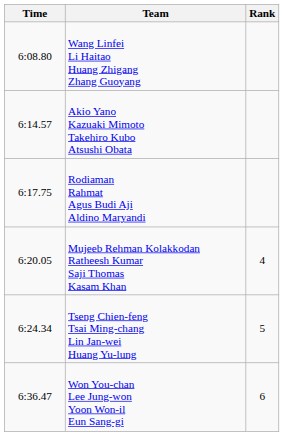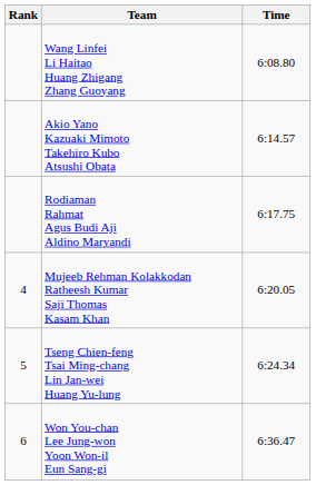columns swapped: Rank <-> Time
